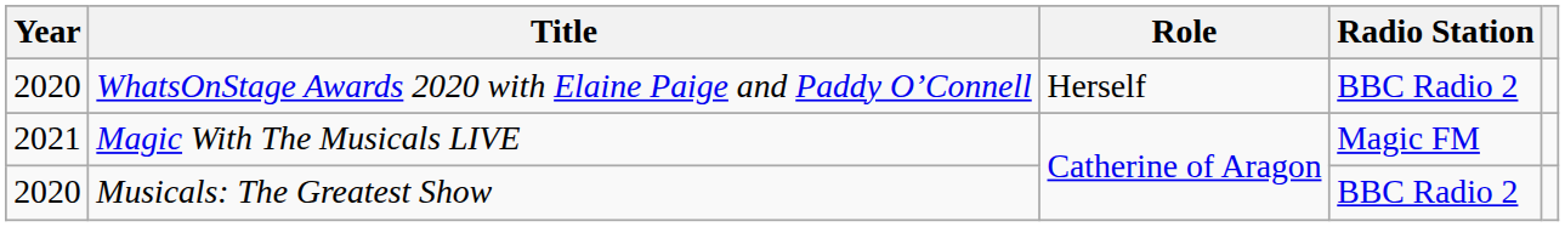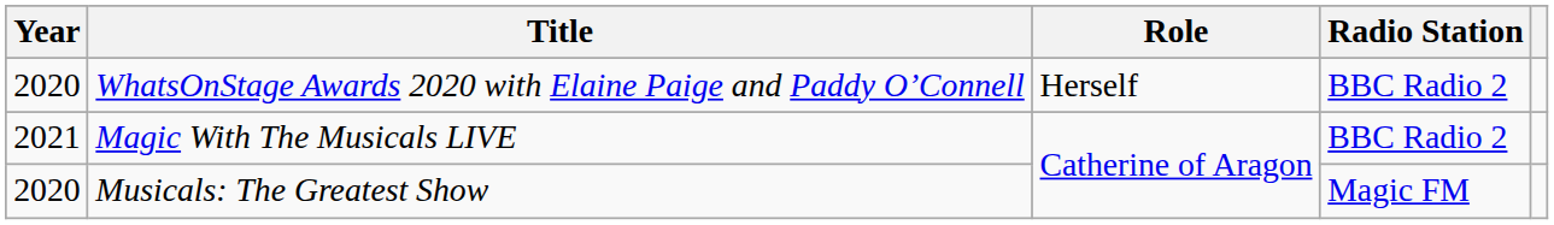Magic With The Musicals LIVE | Radio Station: Magic FM -> BBC Radio 2
Musicals: The Greatest Show | Radio Station: BBC Radio 2 -> Magic FM
